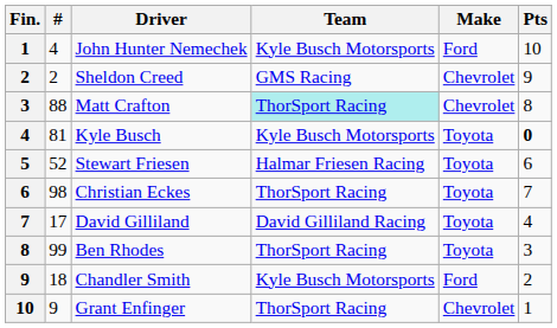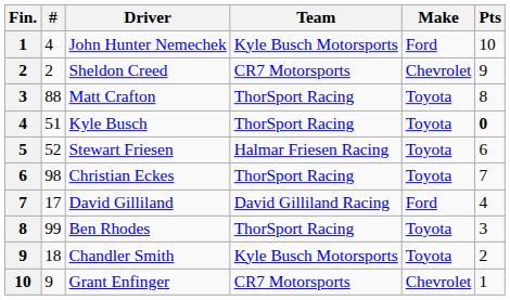Sheldon Creed | Team: GMS Racing -> CR7 Motorsports
Matt Crafton | Team: paleturquoise background -> no background
Matt Crafton | Make: Chevrolet -> Toyota
Kyle Busch | #: 81 -> 51
Kyle Busch | Team: Kyle Busch Motorsports -> ThorSport Racing
David Gilliland | Make: Toyota -> Ford
Chandler Smith | Make: Ford -> Toyota
Grant Enfinger | Team: ThorSport Racing -> CR7 Motorsports
